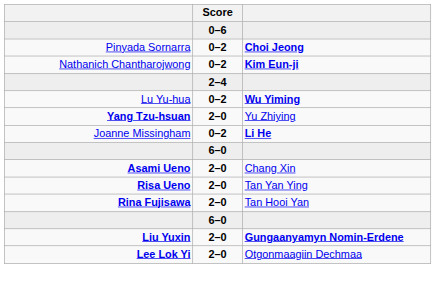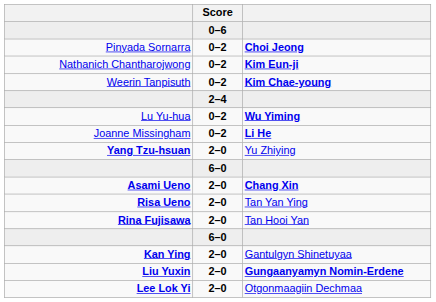+ row: Weerin Tanpisuth | 0–2 | Kim Chae-young
rows swapped: Yang Tzu-hsuan <-> Joanne Missingham
Asami Ueno | column 3: normal -> bold
+ row: Kan Ying | 2–0 | Gantulgyn Shinetuyaa
